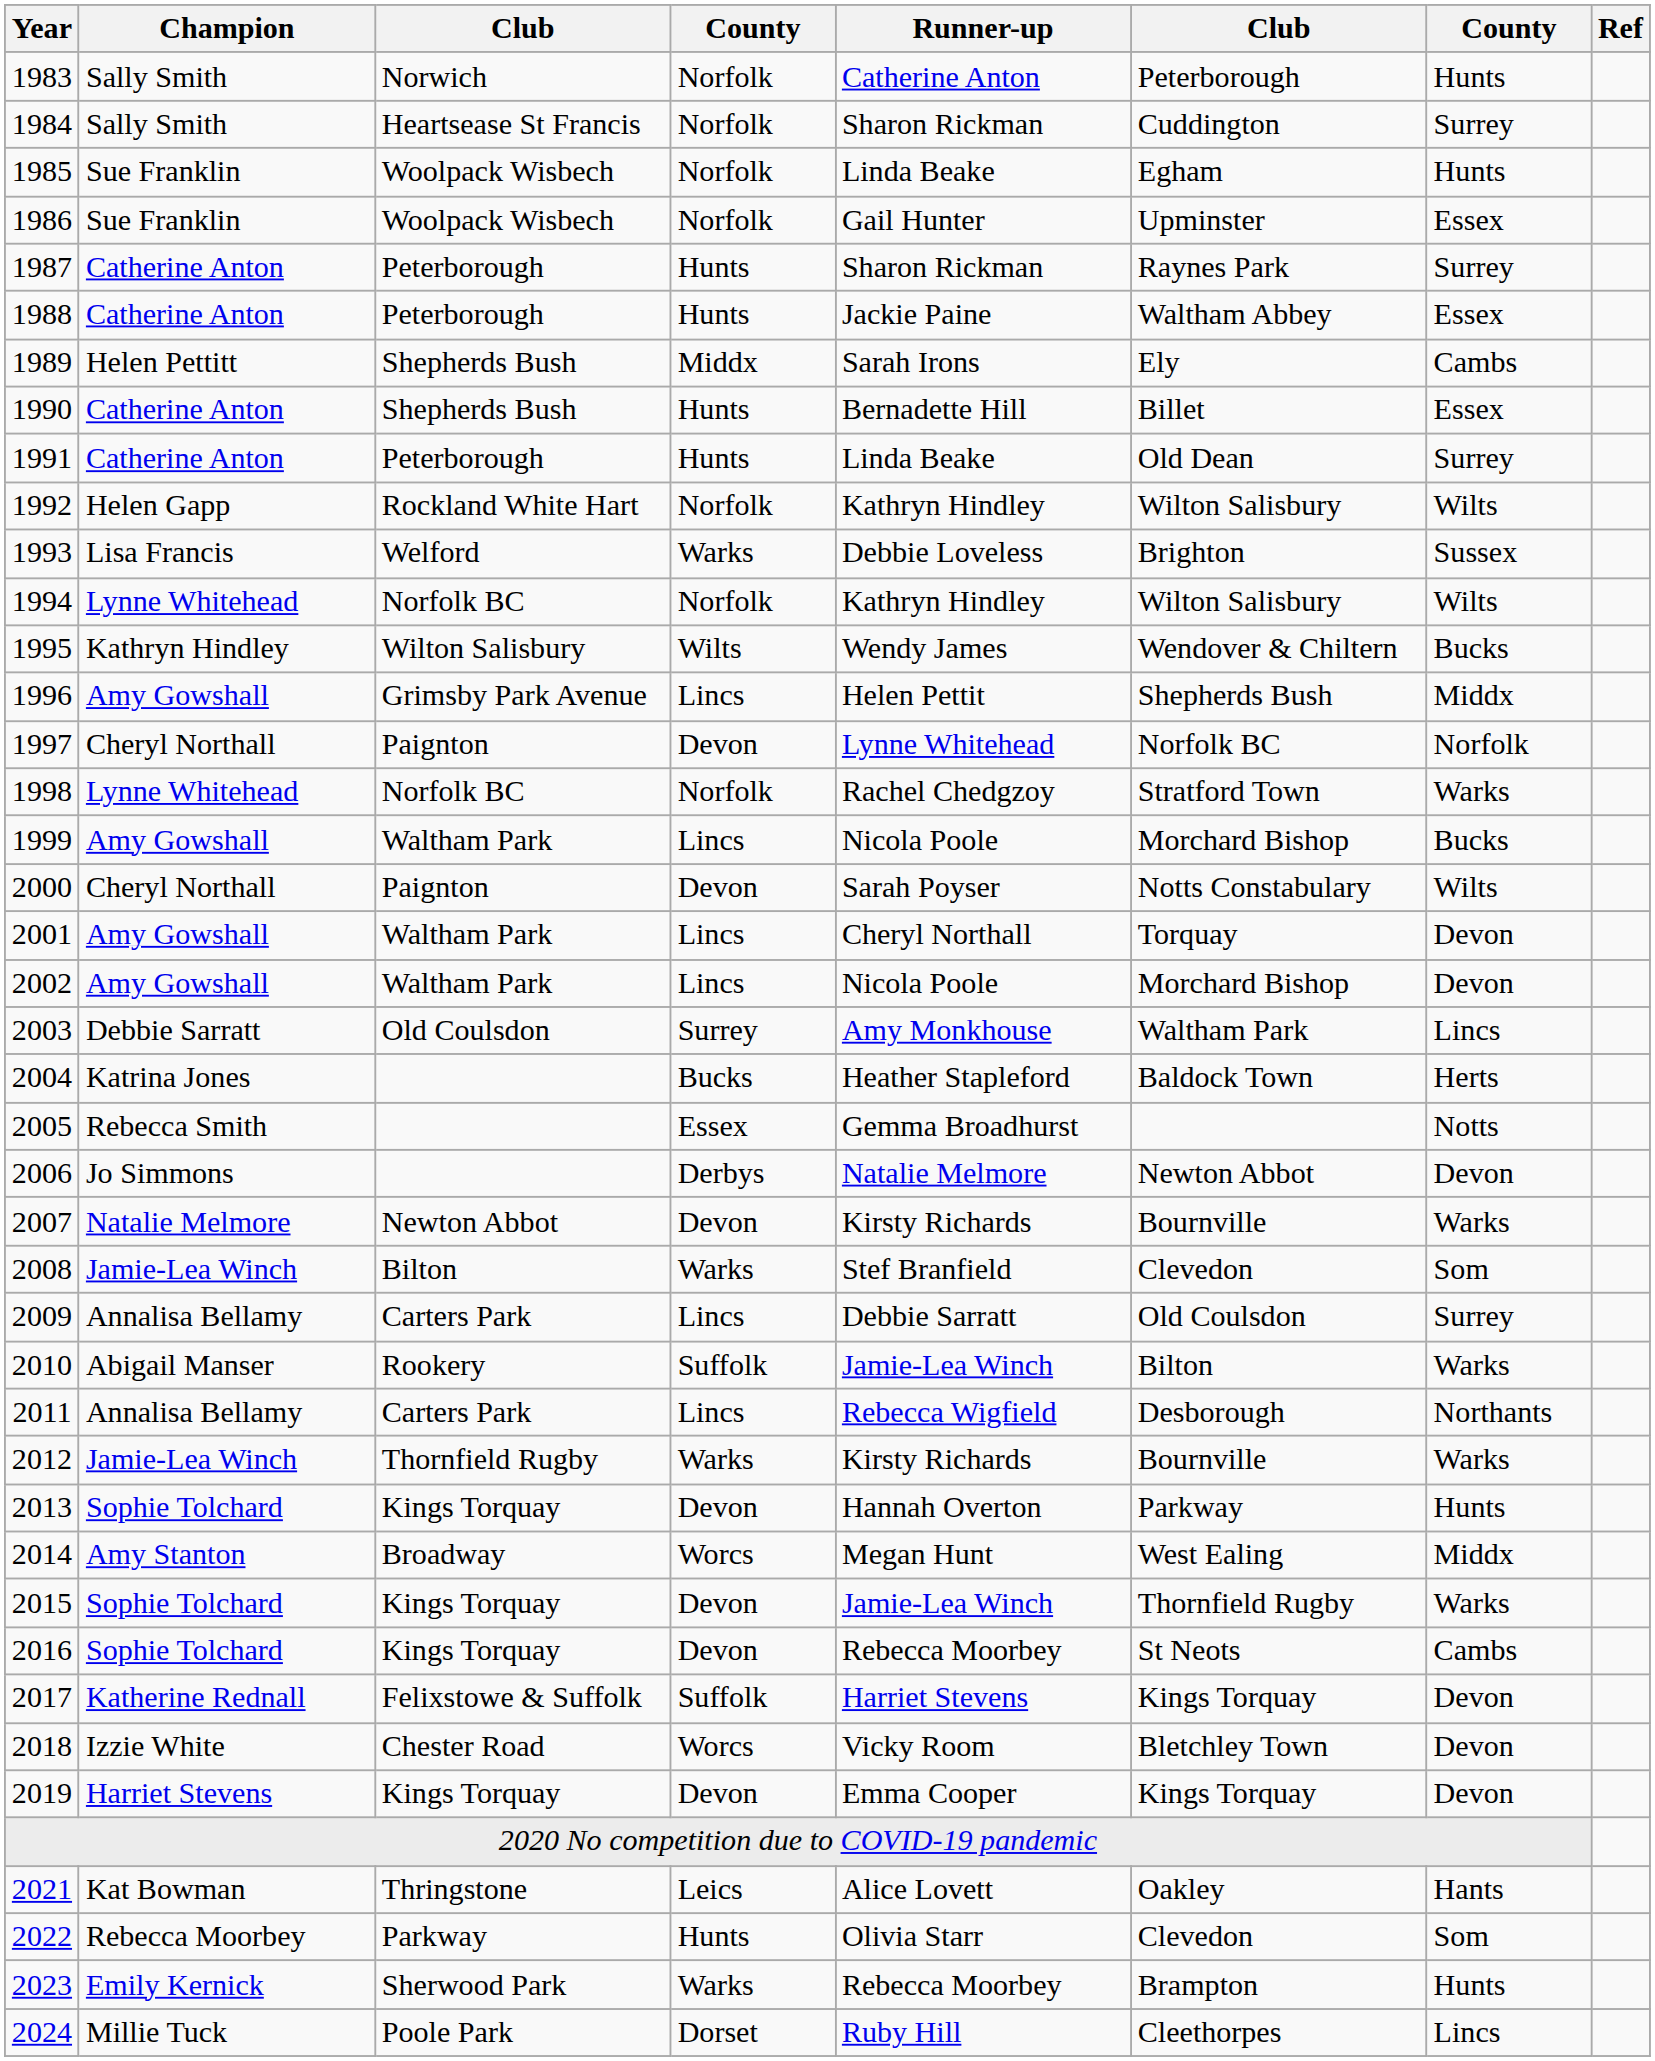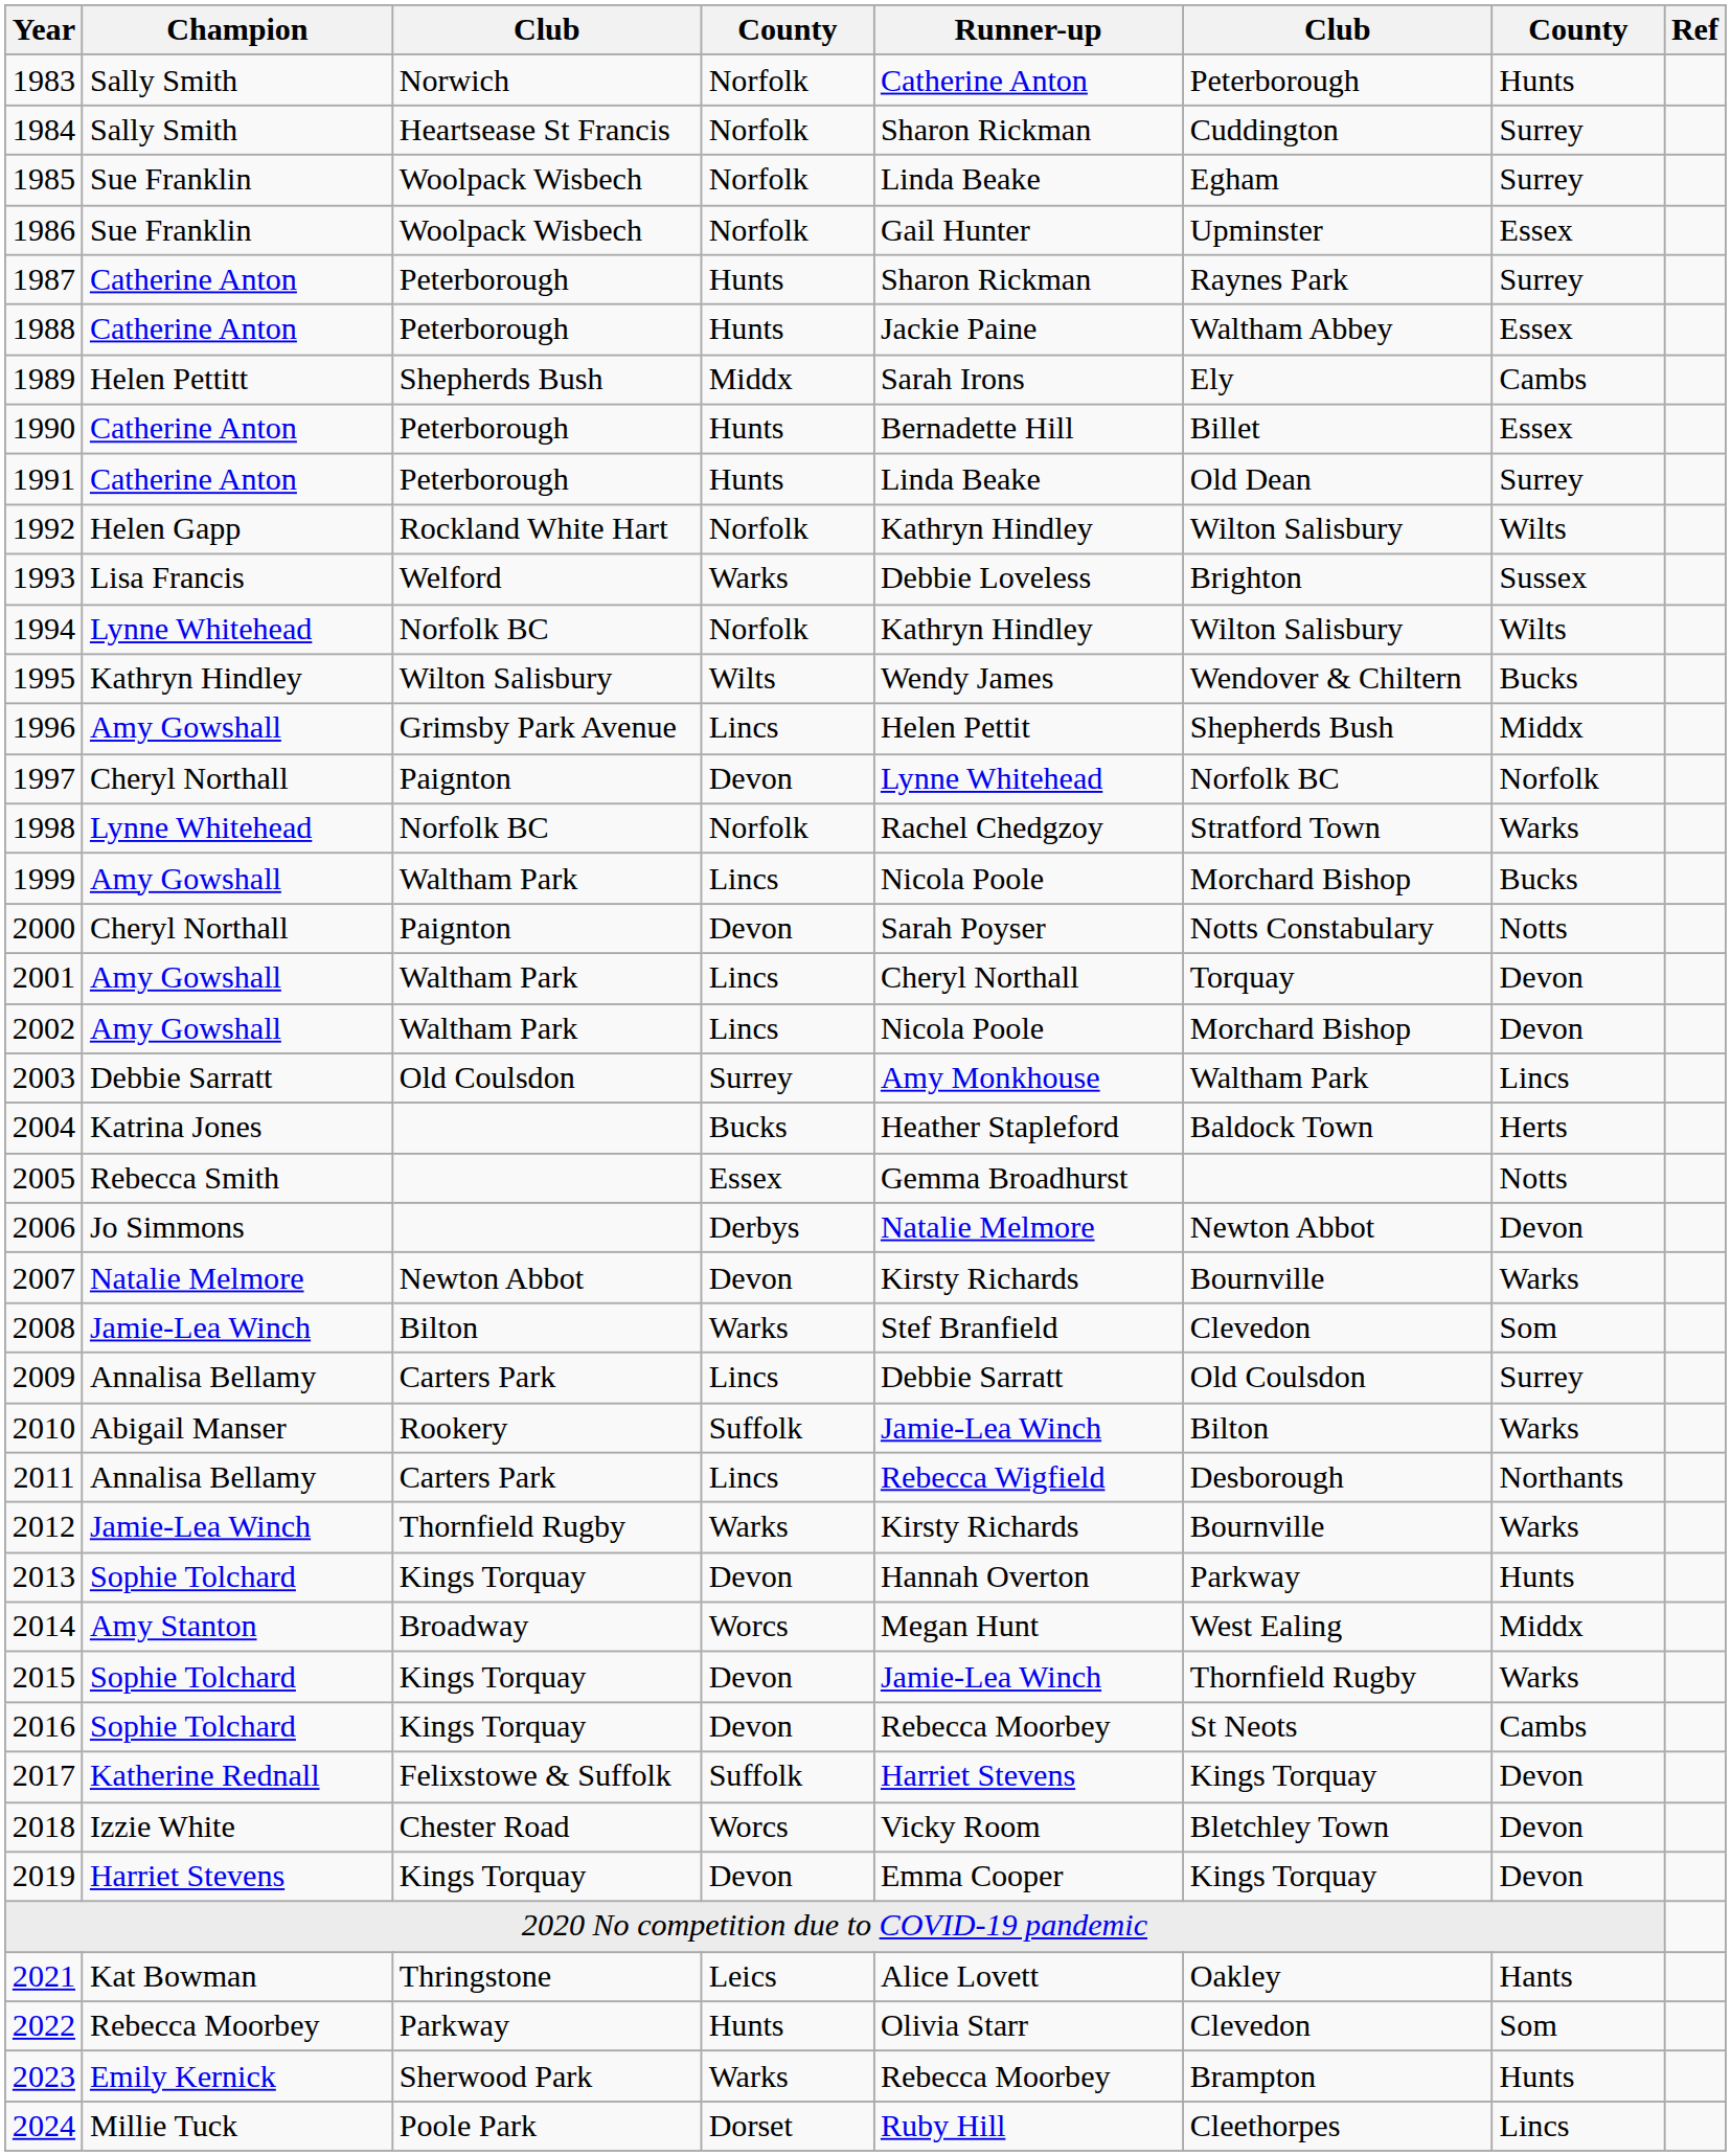1985 | column 7: Hunts -> Surrey
1990 | column 3: Shepherds Bush -> Peterborough
2000 | column 7: Wilts -> Notts
